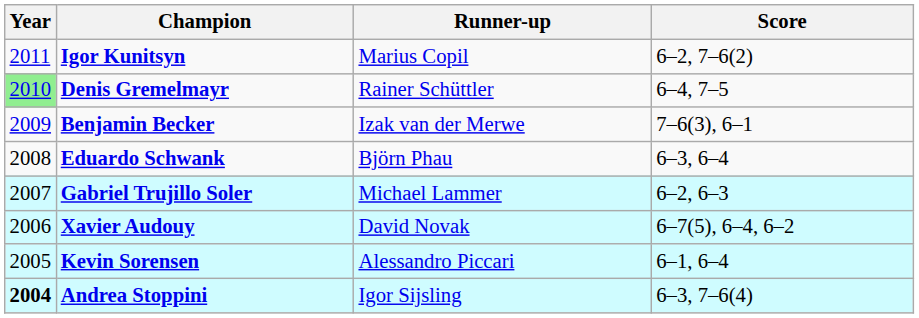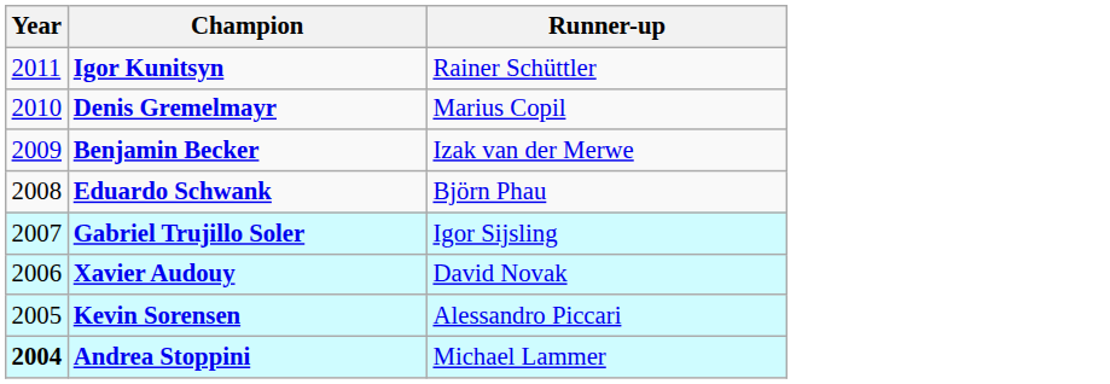- column: Score | 6–2, 7–6(2) | 6–4, 7–5 | 7–6(3), 6–1 | 6–3, 6–4 | 6–2, 6–3 | 6–7(5), 6–4, 6–2 | 6–1, 6–4 | 6–3, 7–6(4)
Igor Kunitsyn | Runner-up: Marius Copil -> Rainer Schüttler
Denis Gremelmayr | Year: lightgreen background -> no background
Denis Gremelmayr | Runner-up: Rainer Schüttler -> Marius Copil
Gabriel Trujillo Soler | Runner-up: Michael Lammer -> Igor Sijsling
Andrea Stoppini | Runner-up: Igor Sijsling -> Michael Lammer
